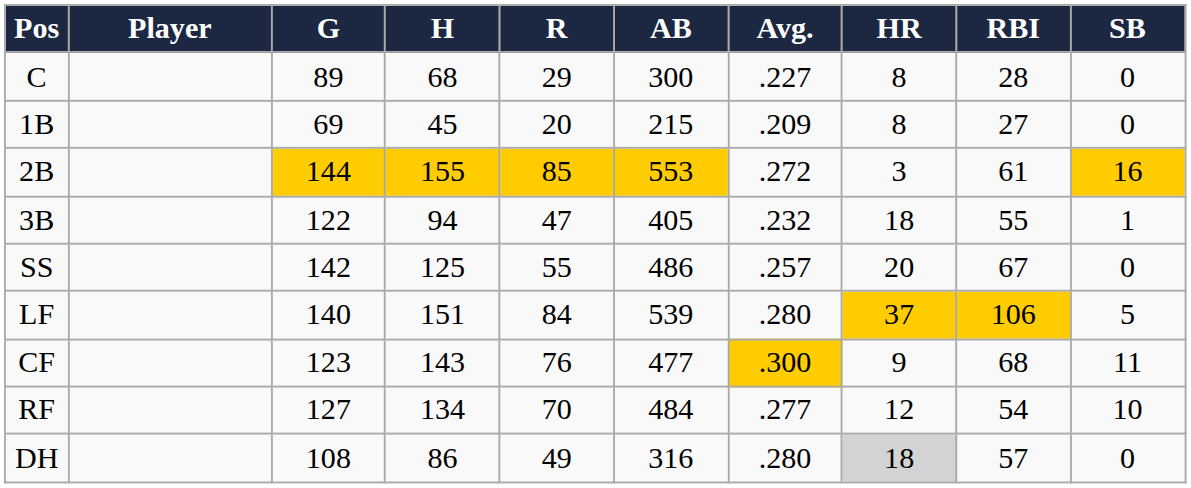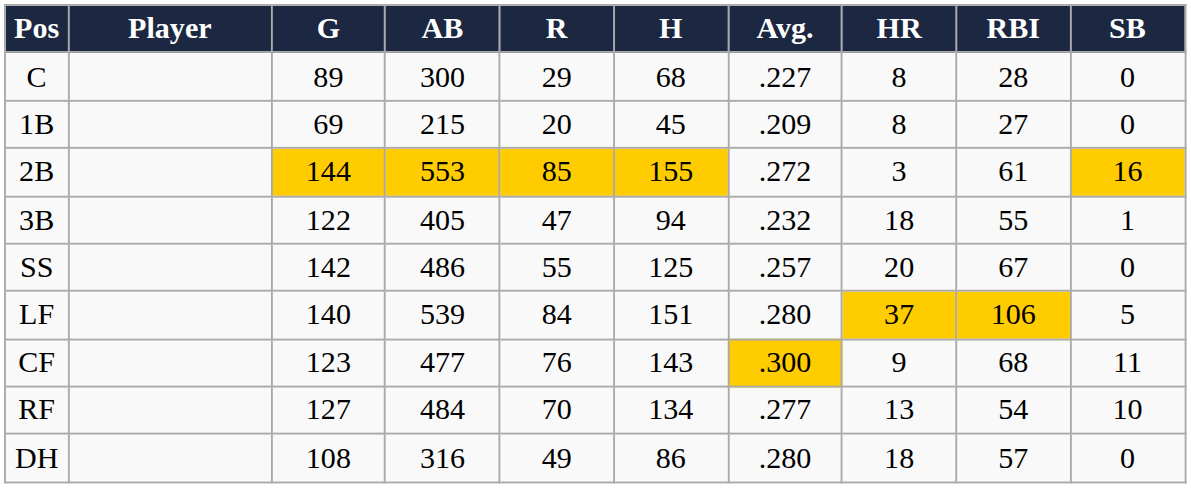columns swapped: AB <-> H
RF | HR: 12 -> 13
DH | HR: lightgrey background -> no background
